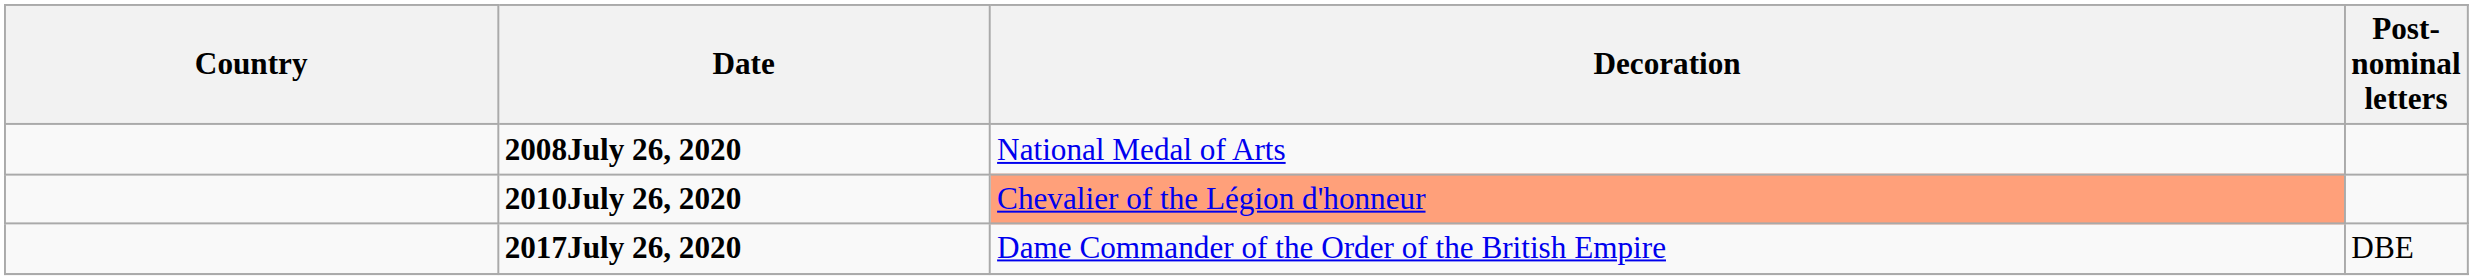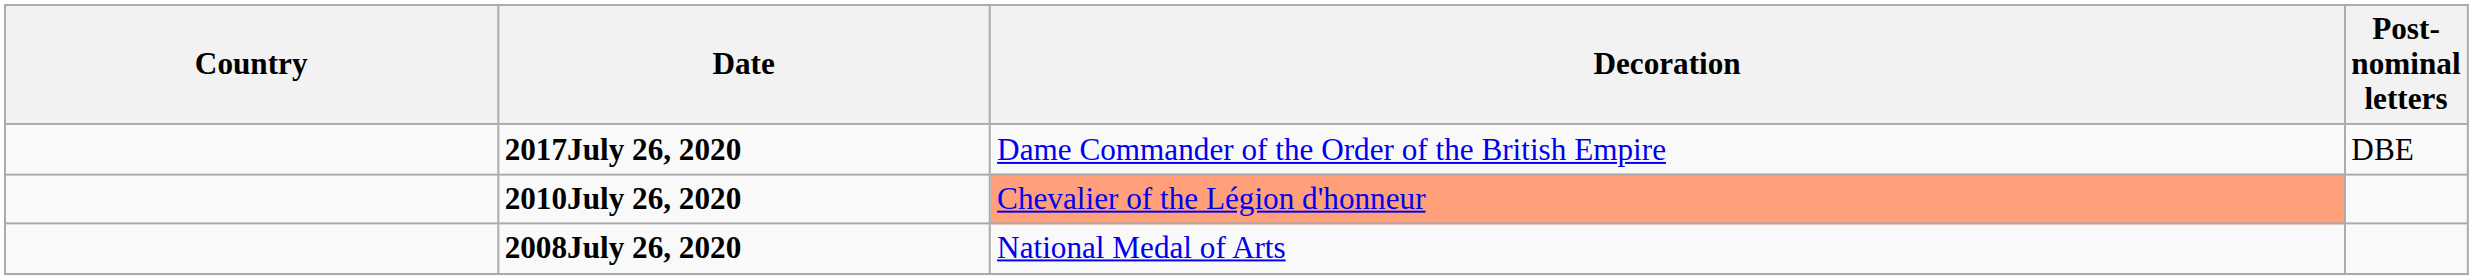rows swapped: 2008July 26, 2020 <-> 2017July 26, 2020
